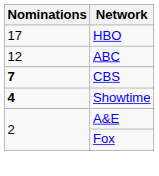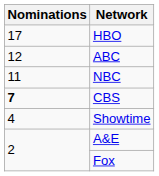+ row: 11 | NBC
Showtime | Nominations: bold -> normal
